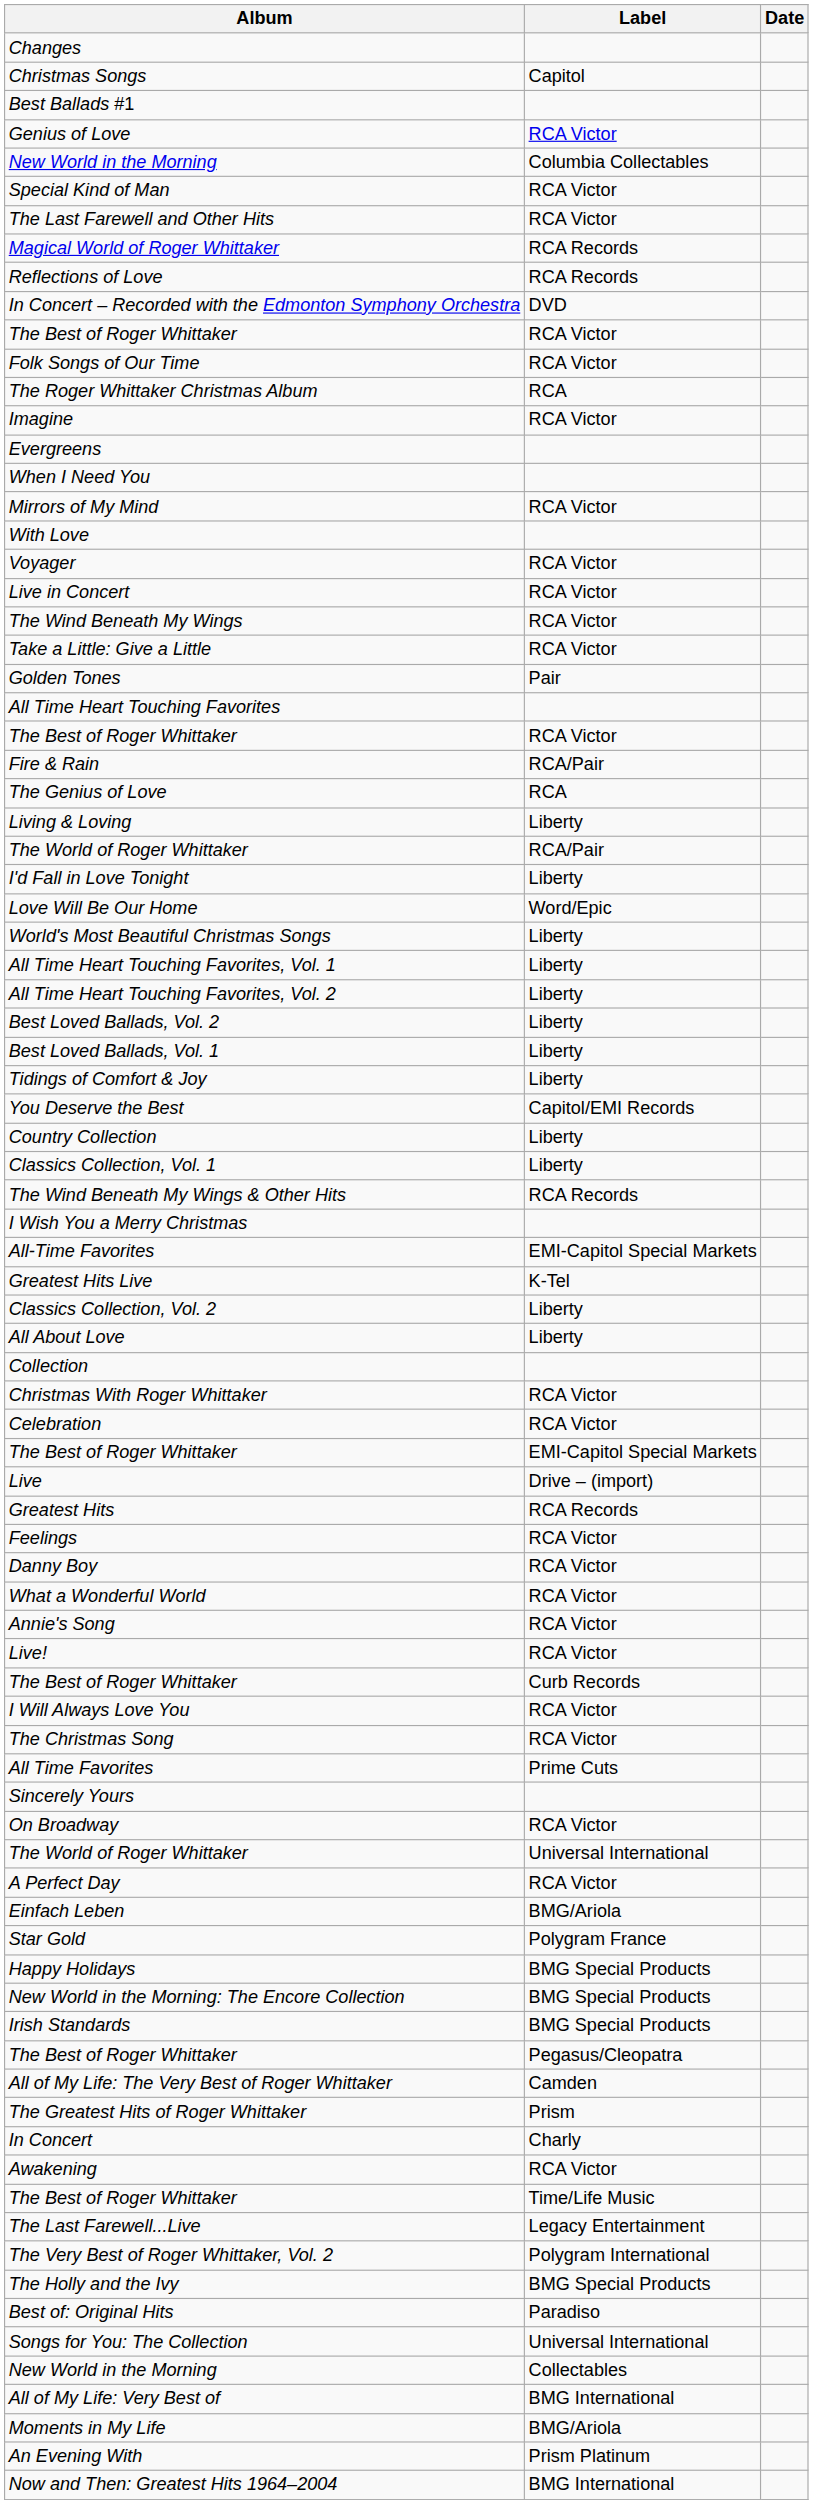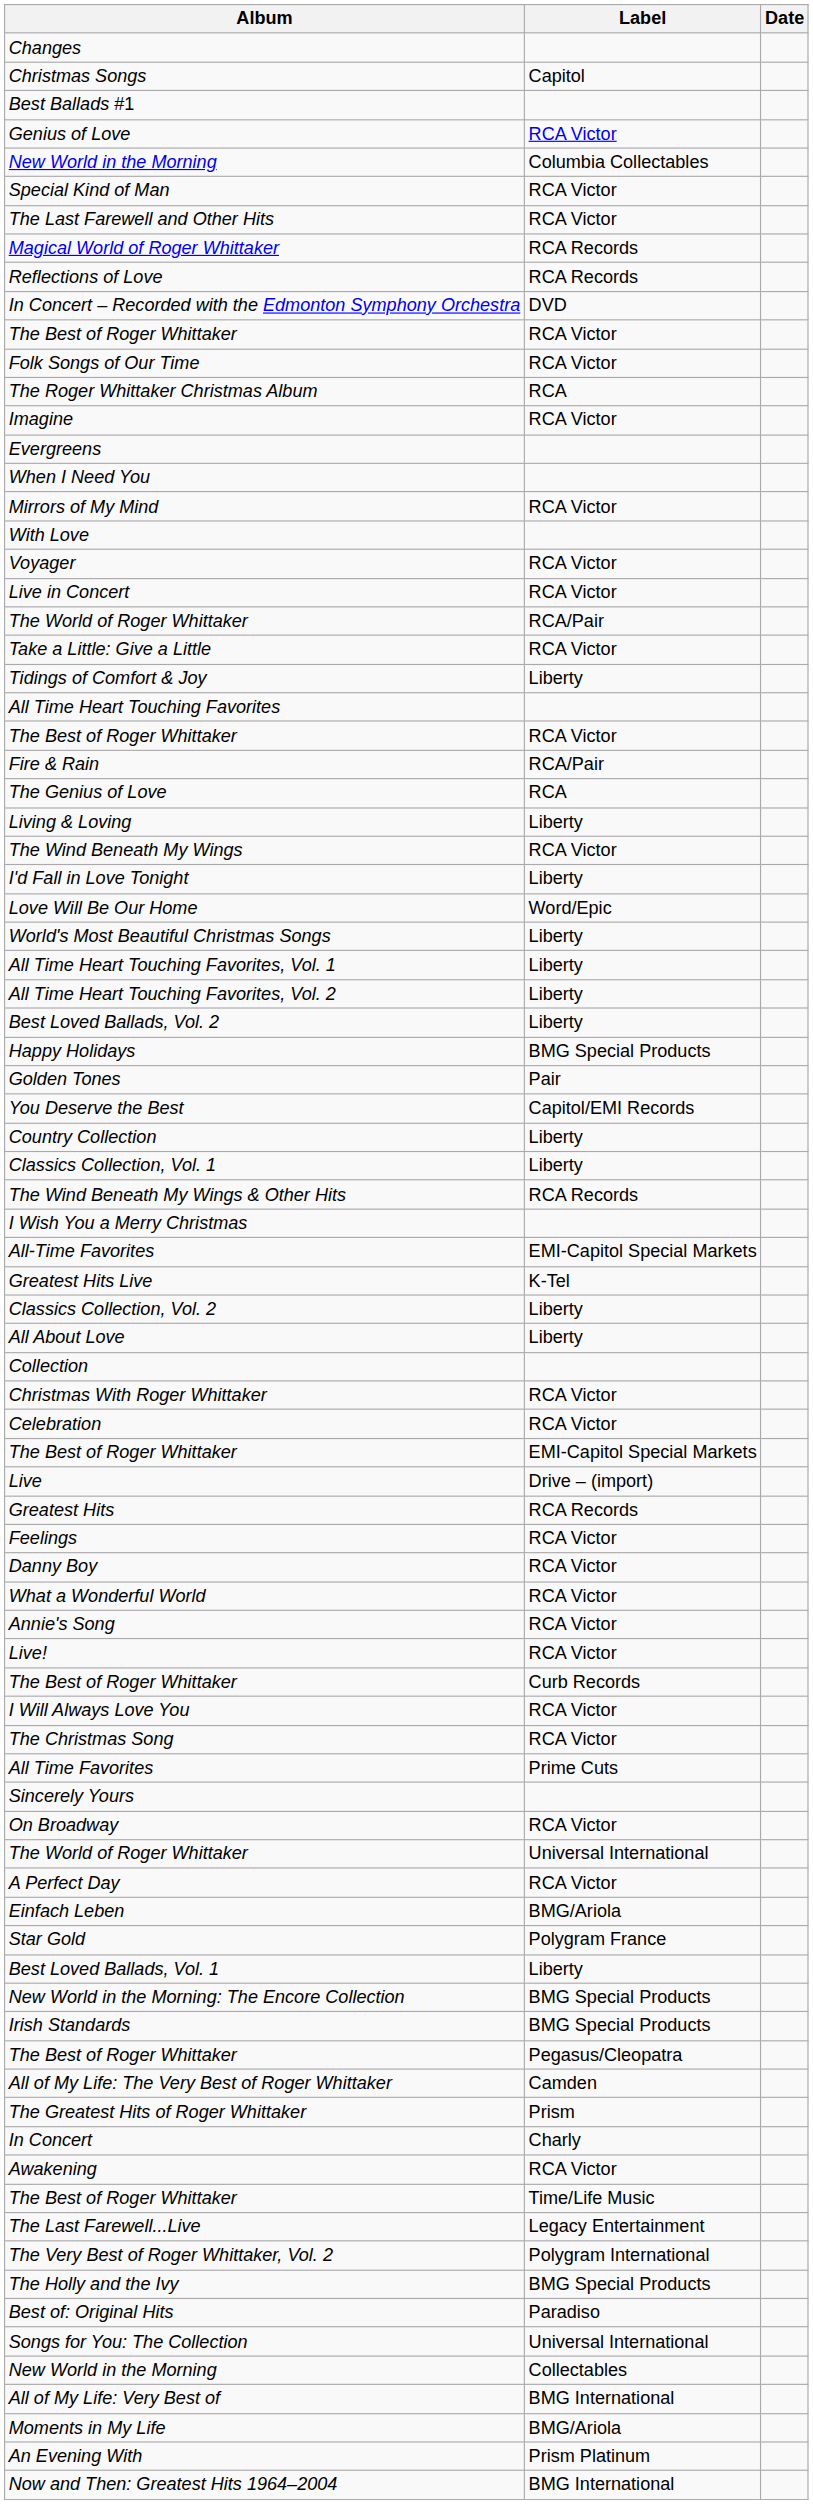rows swapped: The Wind Beneath My Wings <-> The World of Roger Whittaker / RCA/Pair
rows swapped: Tidings of Comfort & Joy <-> Golden Tones
rows swapped: Best Loved Ballads, Vol. 1 <-> Happy Holidays
